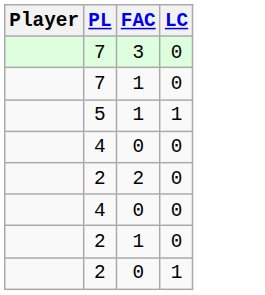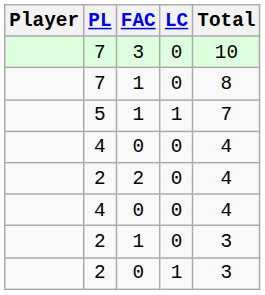+ column: Total | 10 | 8 | 7 | 4 | 4 | 4 | 3 | 3
